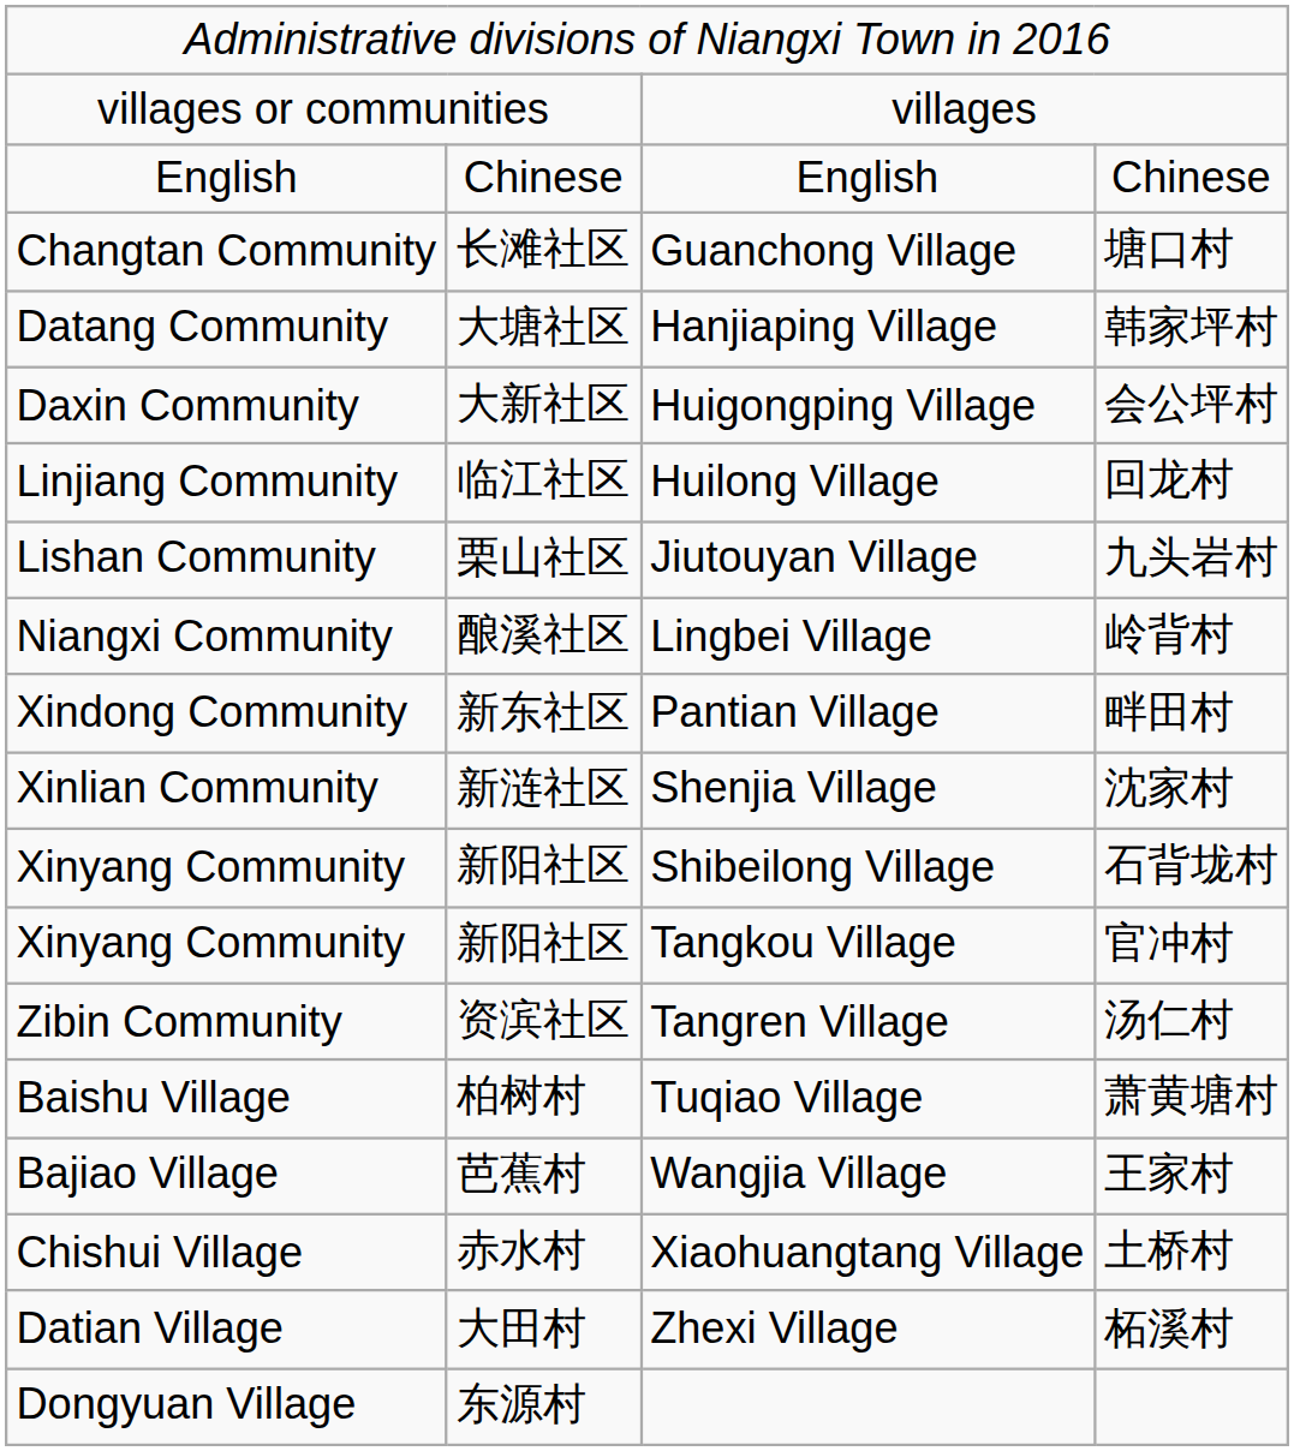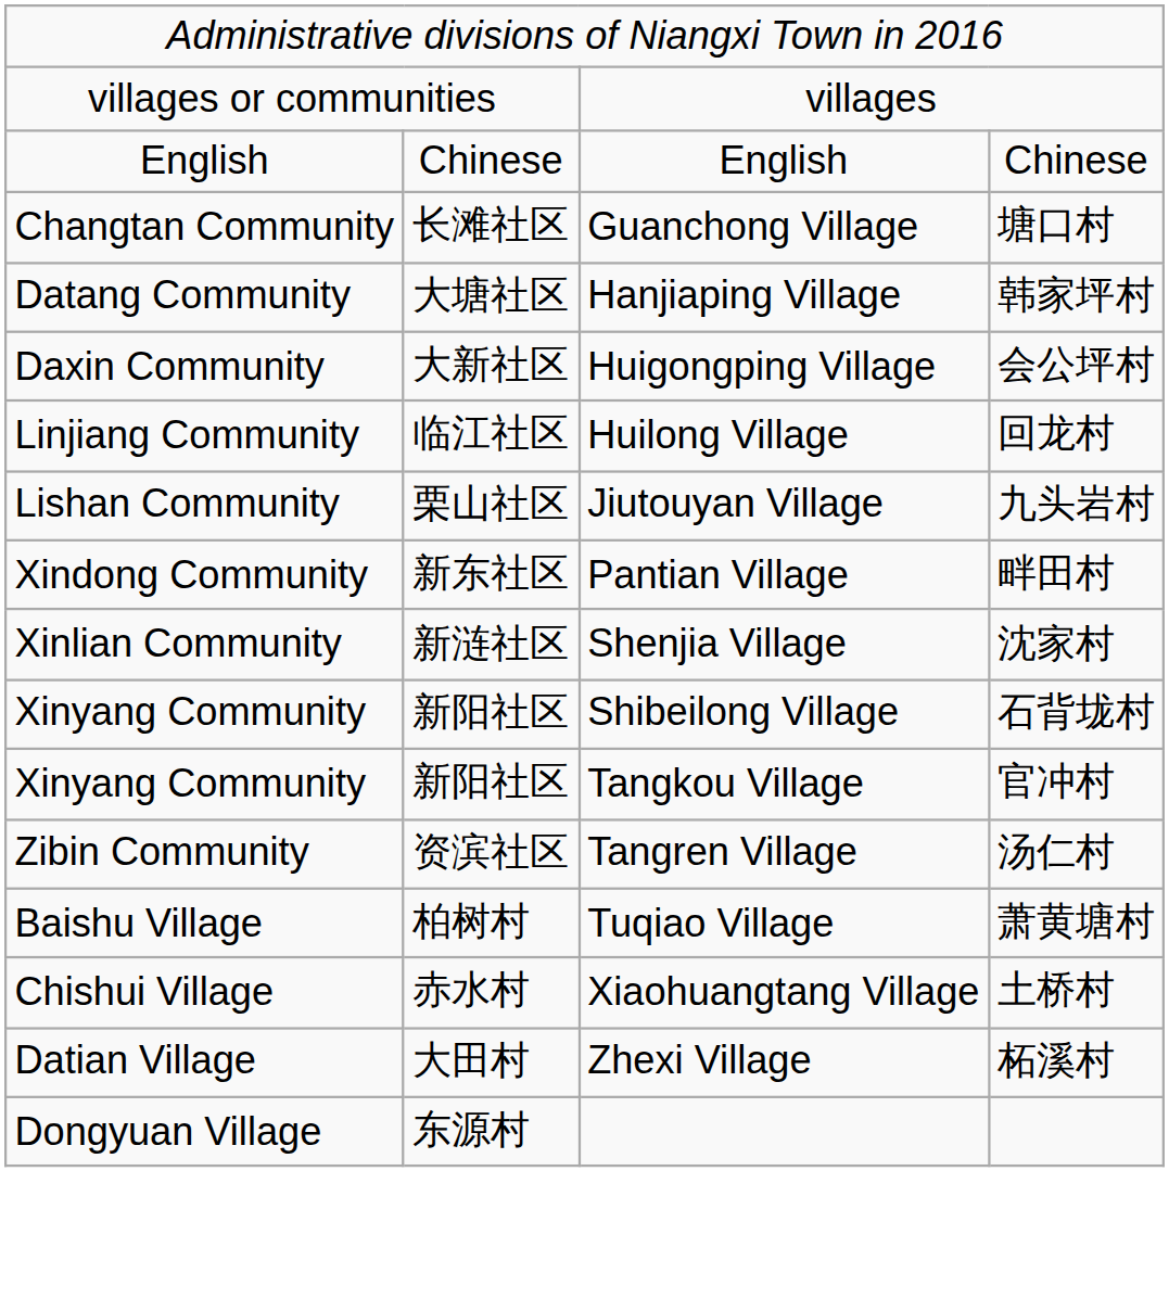- row: Niangxi Community | 酿溪社区 | Lingbei Village | 岭背村
- row: Bajiao Village | 芭蕉村 | Wangjia Village | 王家村
